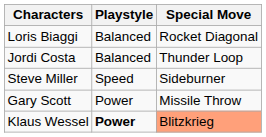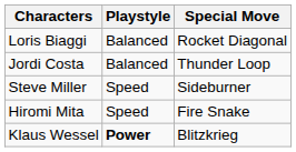+ row: Hiromi Mita | Speed | Fire Snake
- row: Gary Scott | Power | Missile Throw
Klaus Wessel | Special Move: lightsalmon background -> no background
